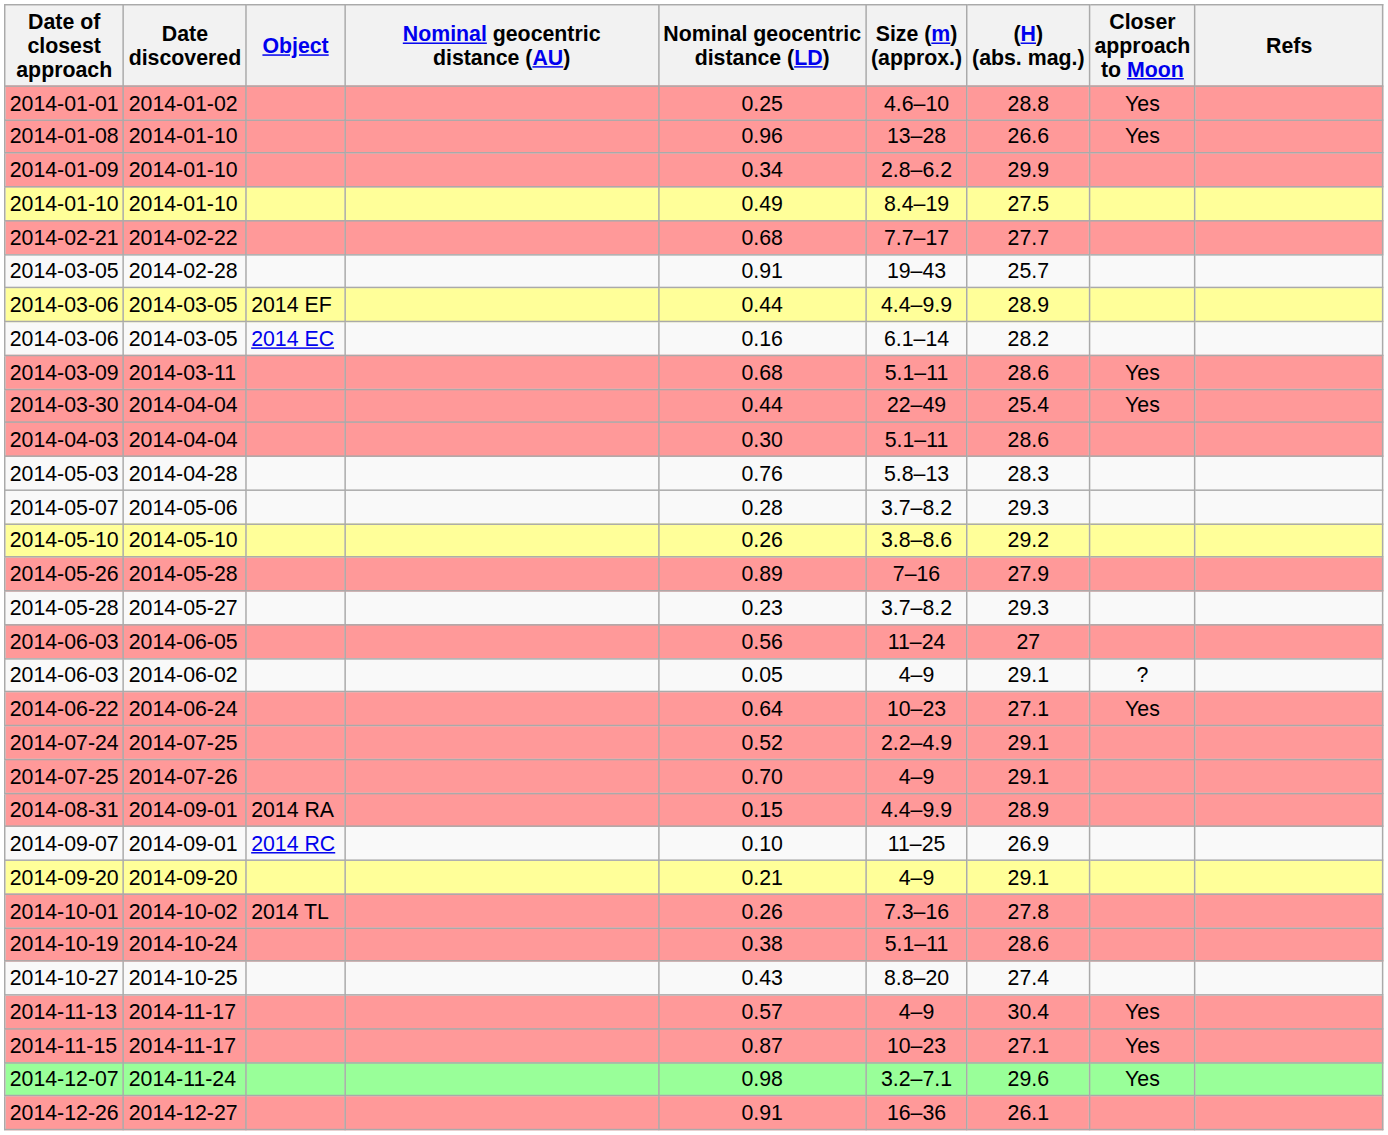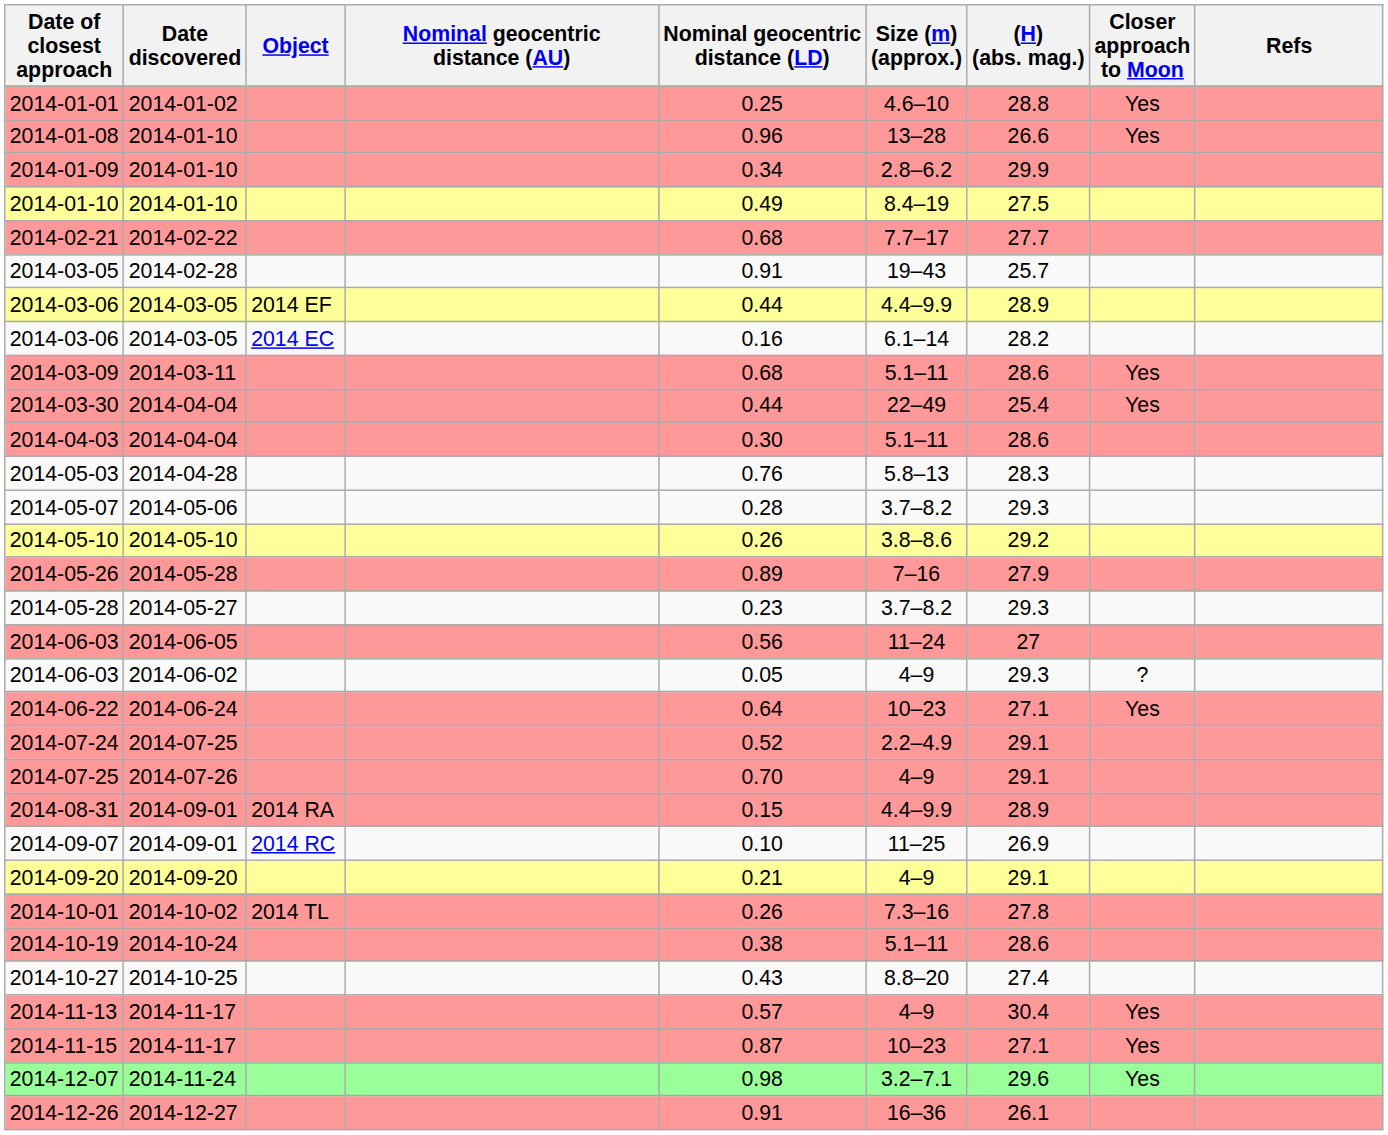2014-06-03 / 2014-06-02 | (H) (abs. mag.): 29.1 -> 29.3
